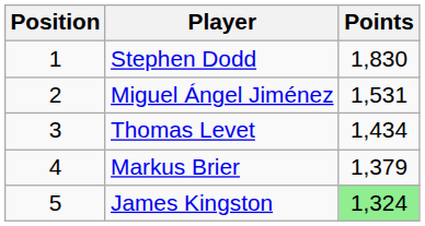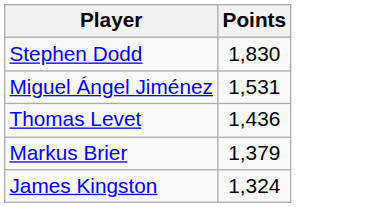- column: Position | 1 | 2 | 3 | 4 | 5
Thomas Levet | Points: 1,434 -> 1,436
James Kingston | Points: lightgreen background -> no background
